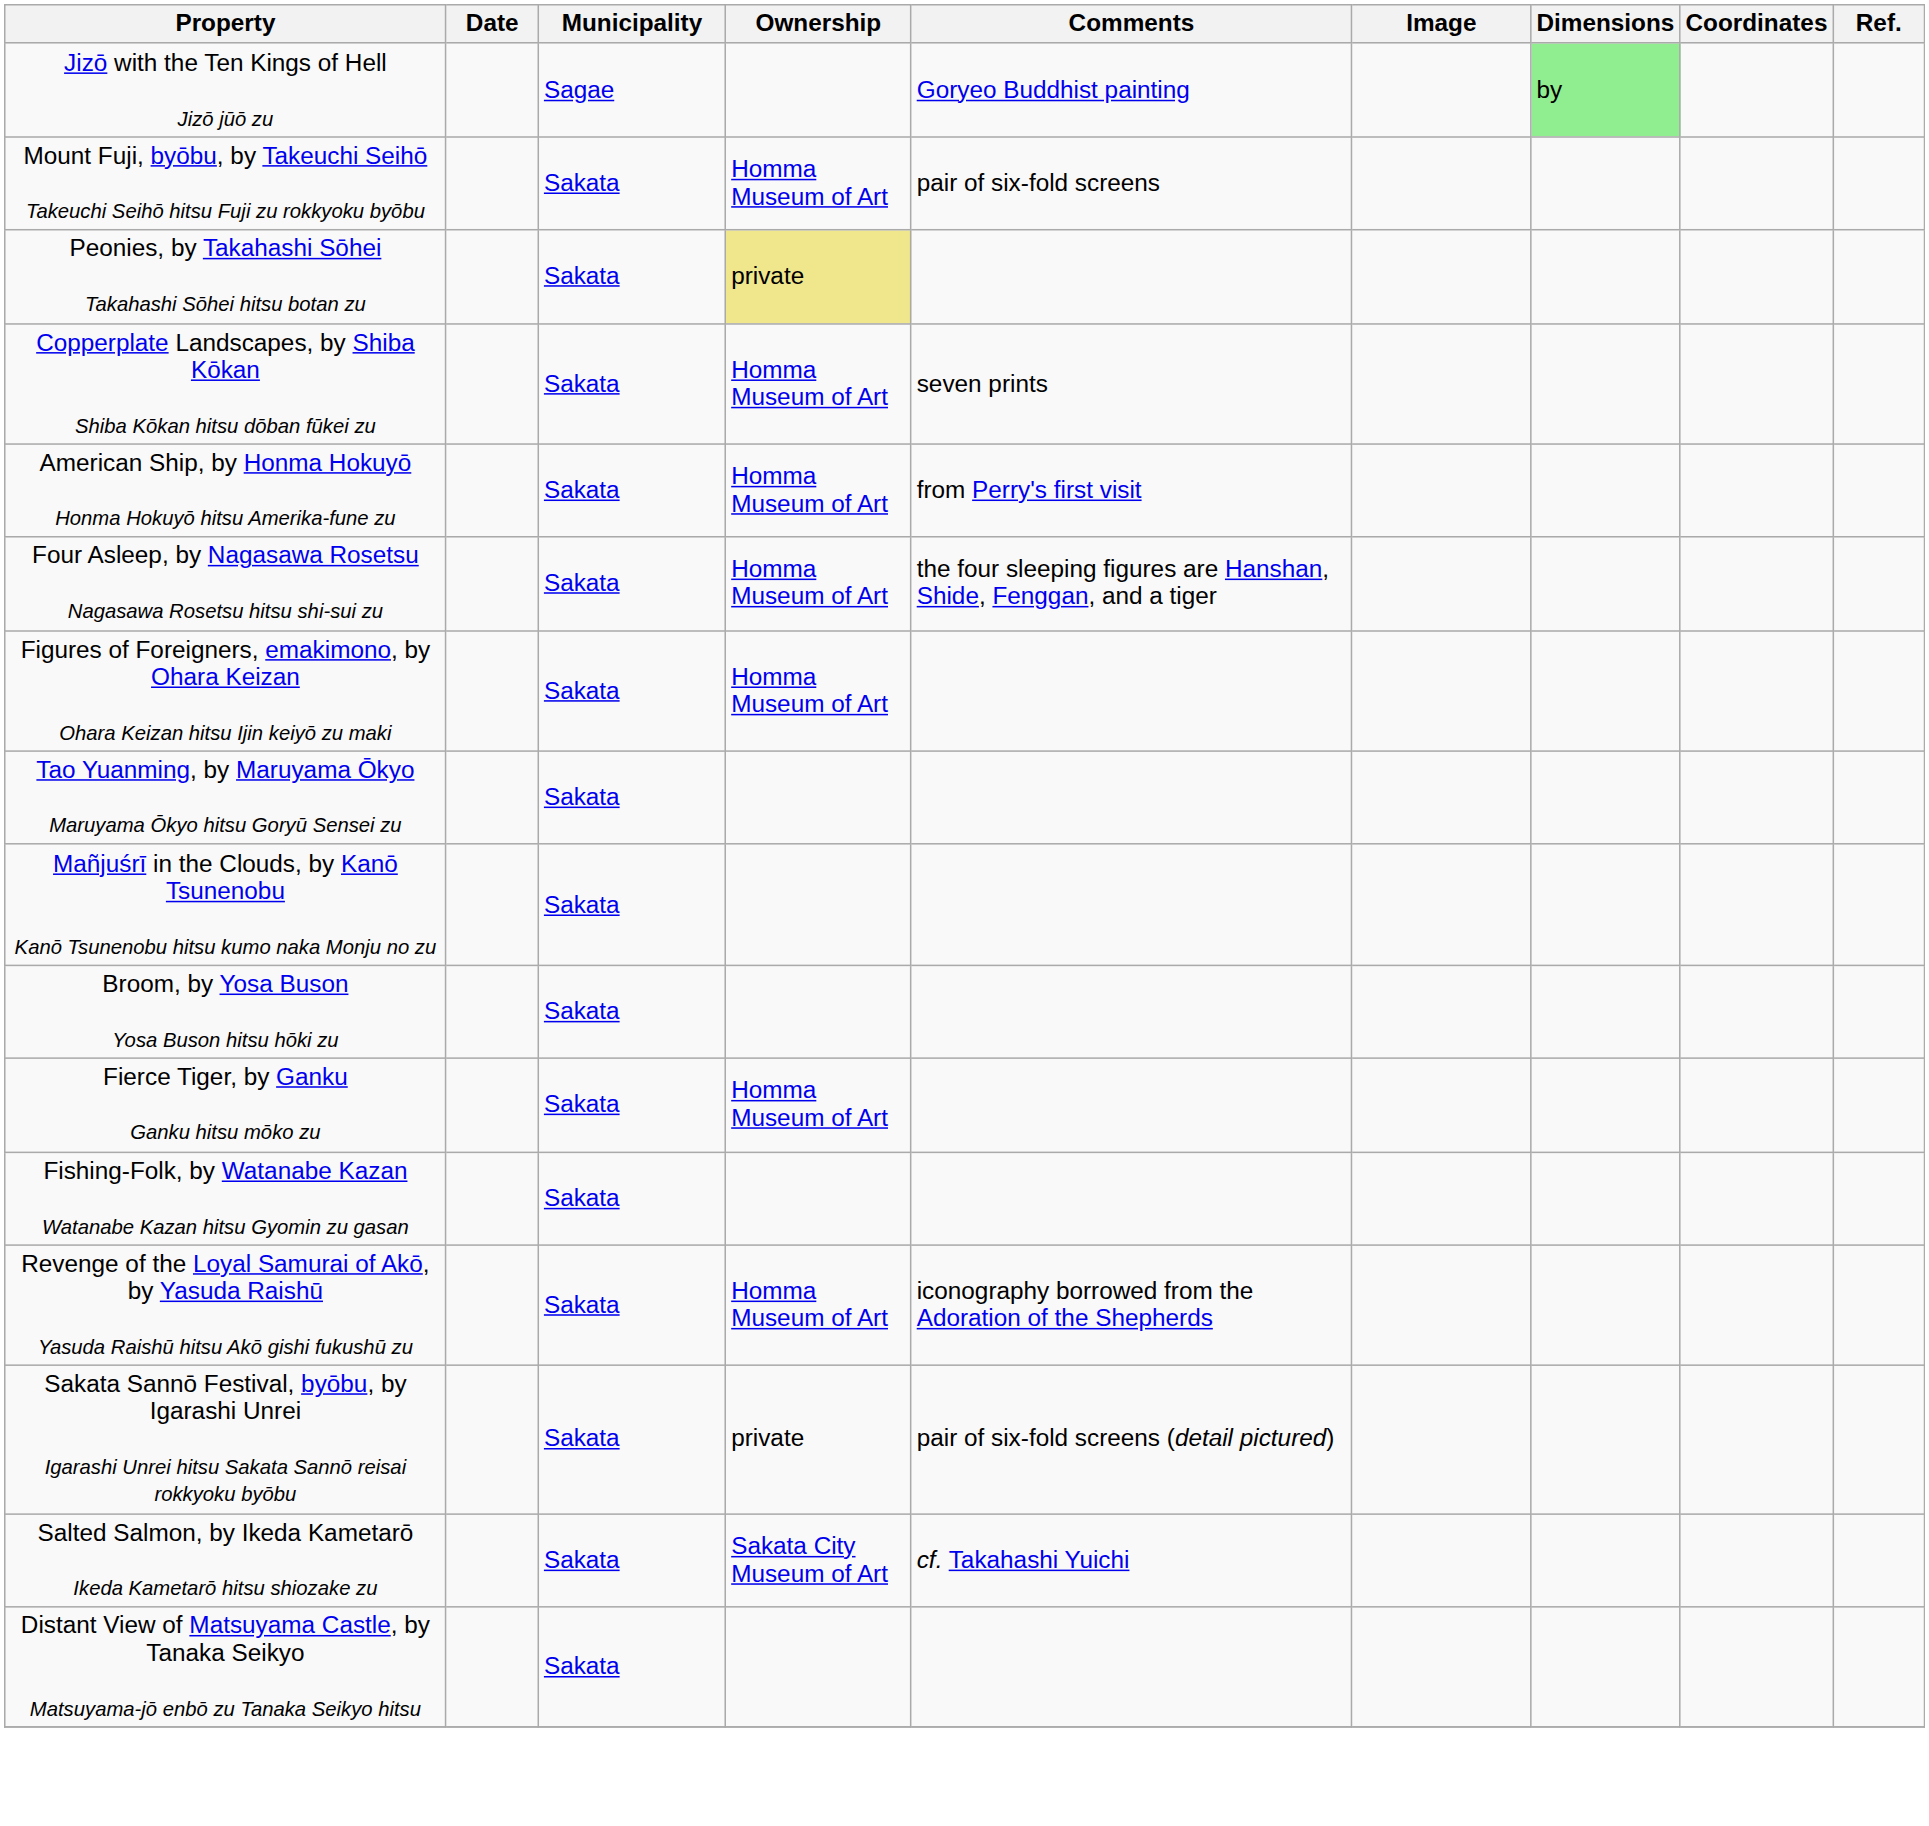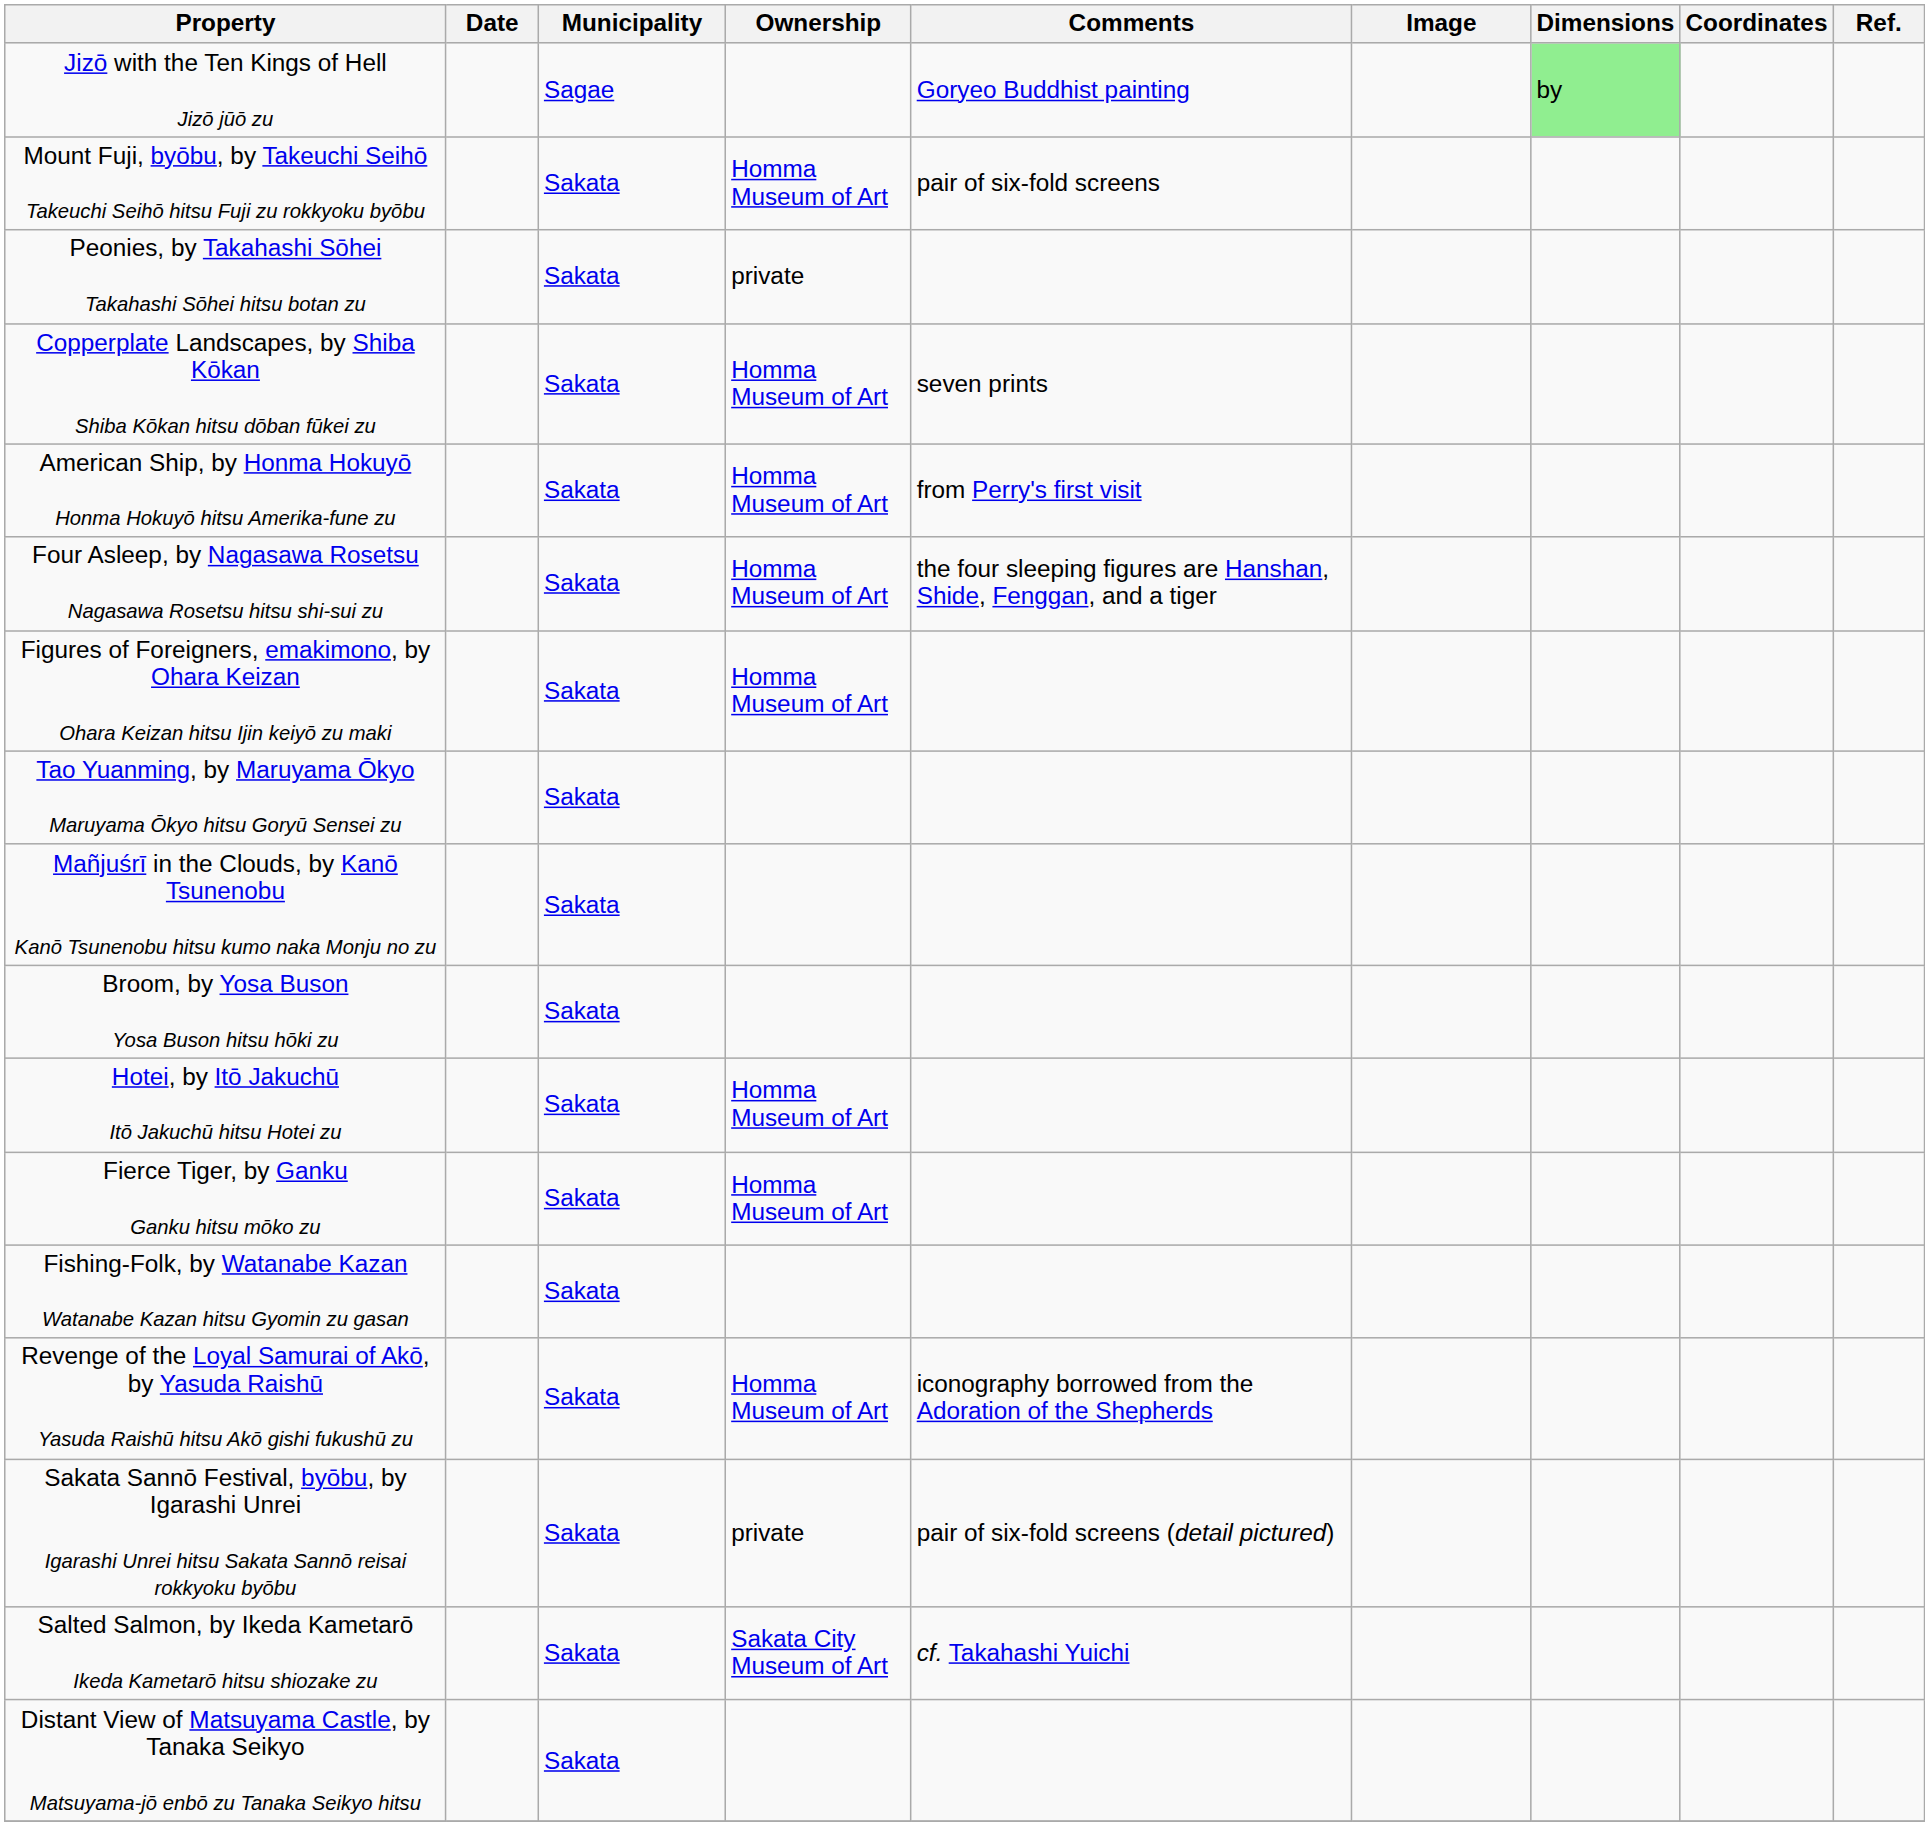Peonies, by Takahashi Sōhei Takahashi Sōhei hitsu botan zu | Ownership: khaki background -> no background
+ row: Hotei, by Itō Jakuchū Itō Jakuchū hitsu Hotei zu | Sakata | Homma Museum of Art
